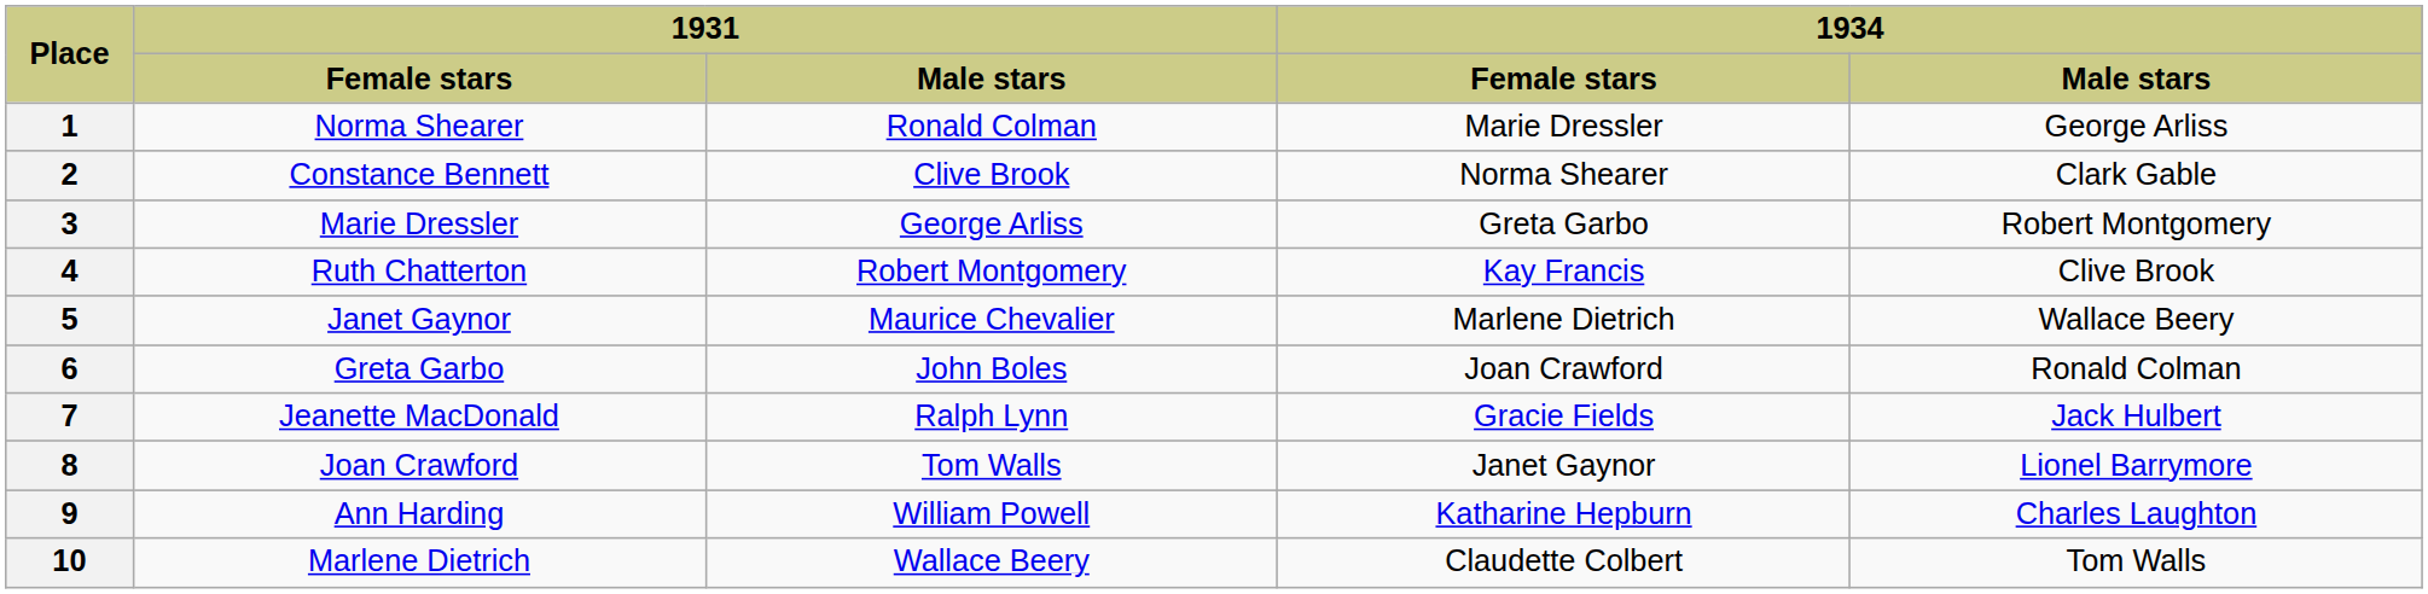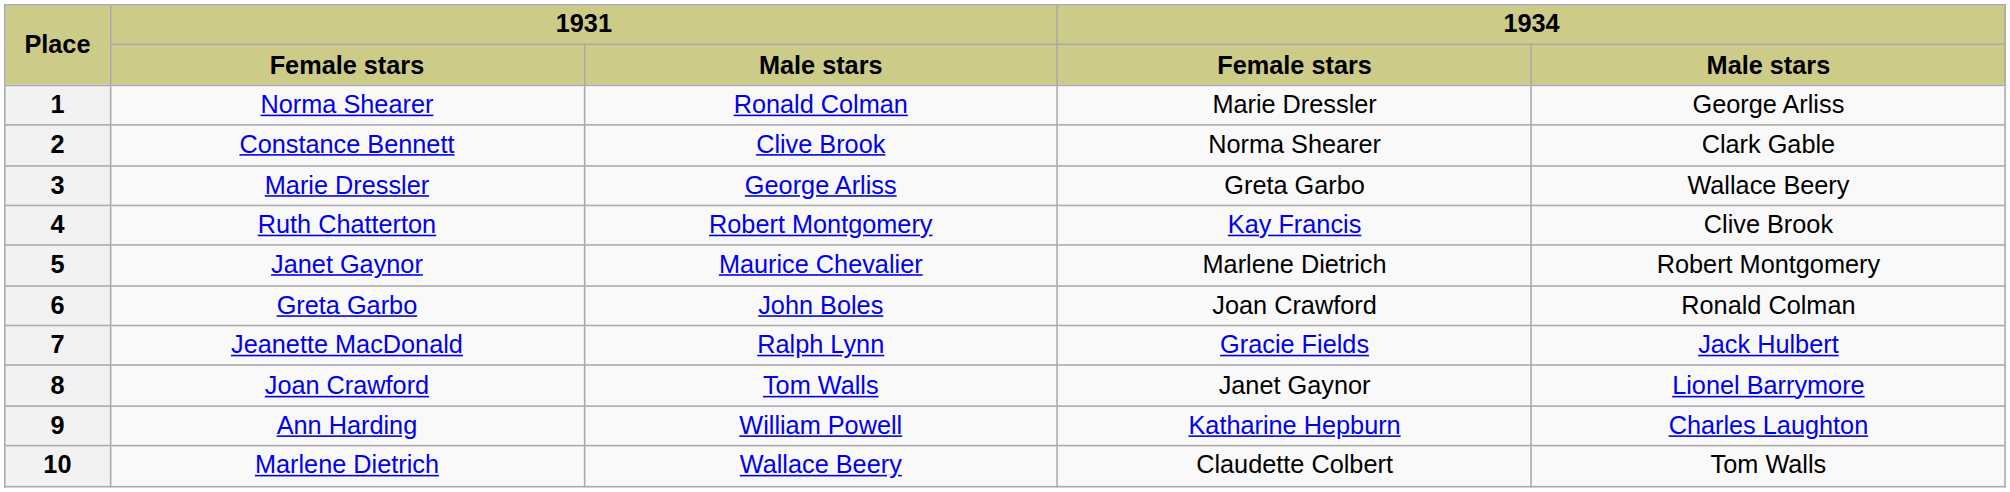3 | 1934 / Male stars: Robert Montgomery -> Wallace Beery
5 | 1934 / Male stars: Wallace Beery -> Robert Montgomery
